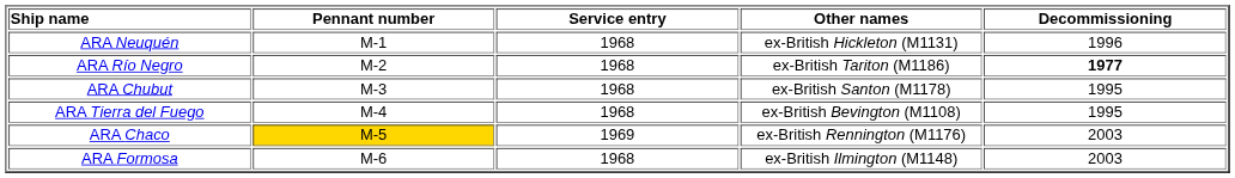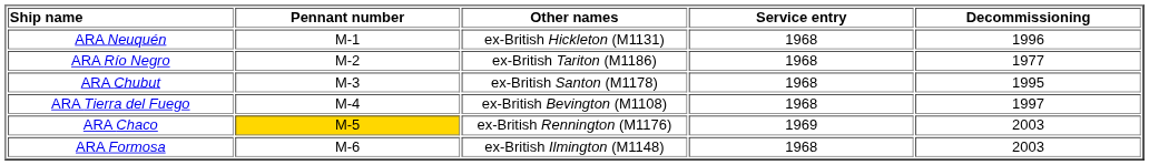columns swapped: Other names <-> Service entry
ARA Río Negro | Decommissioning: bold -> normal
ARA Tierra del Fuego | Decommissioning: 1995 -> 1997
